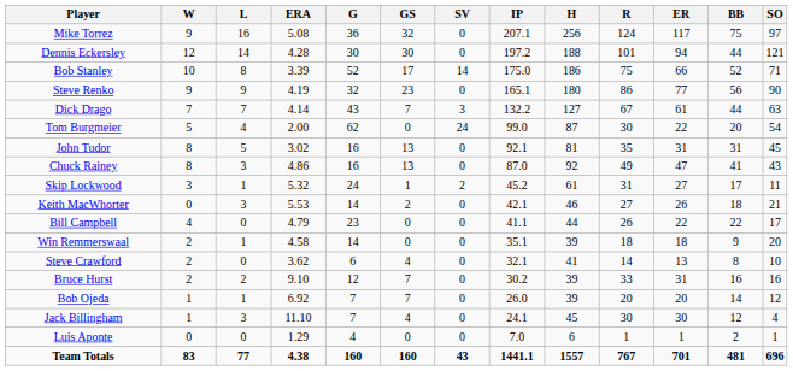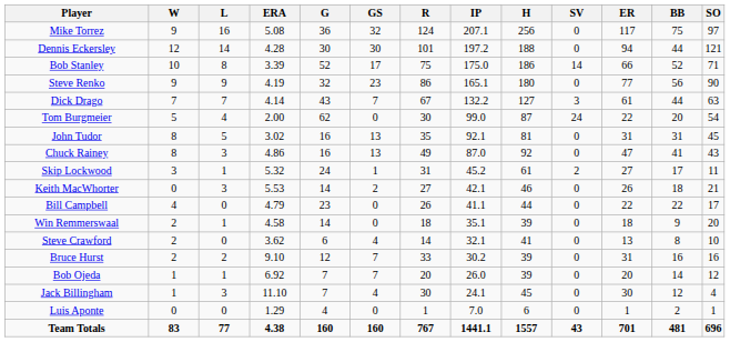columns swapped: SV <-> R
